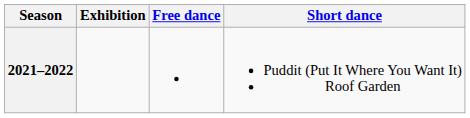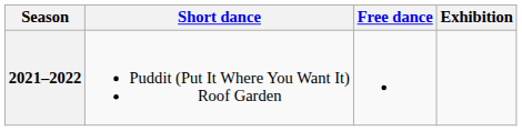columns swapped: Short dance <-> Exhibition
